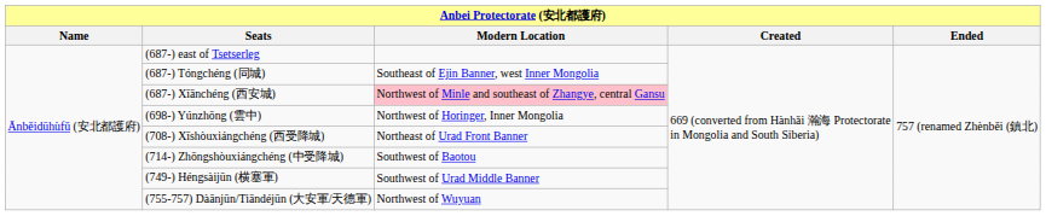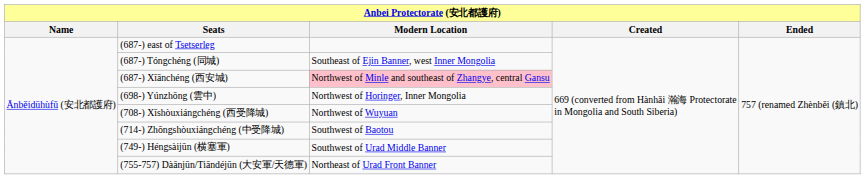(708-) Xīshòuxiángchéng (西受降城) | Modern Location: Northeast of Urad Front Banner -> Northwest of Wuyuan
(755-757) Dàānjūn/Tiāndéjūn (大安軍/天德軍) | Modern Location: Northwest of Wuyuan -> Northeast of Urad Front Banner
